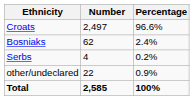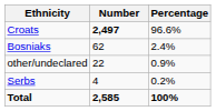Croats | Number: normal -> bold
rows swapped: Serbs <-> other/undeclared
